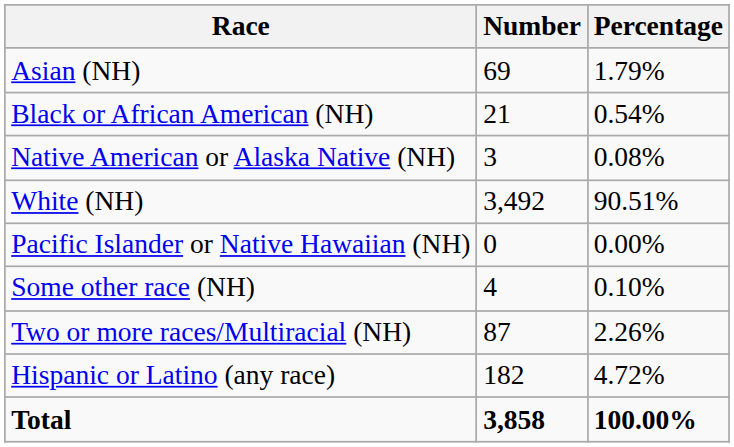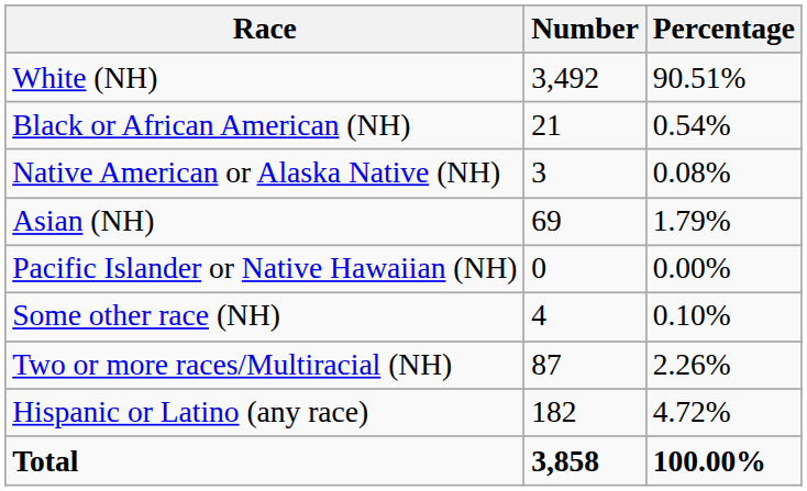rows swapped: White (NH) <-> Asian (NH)
